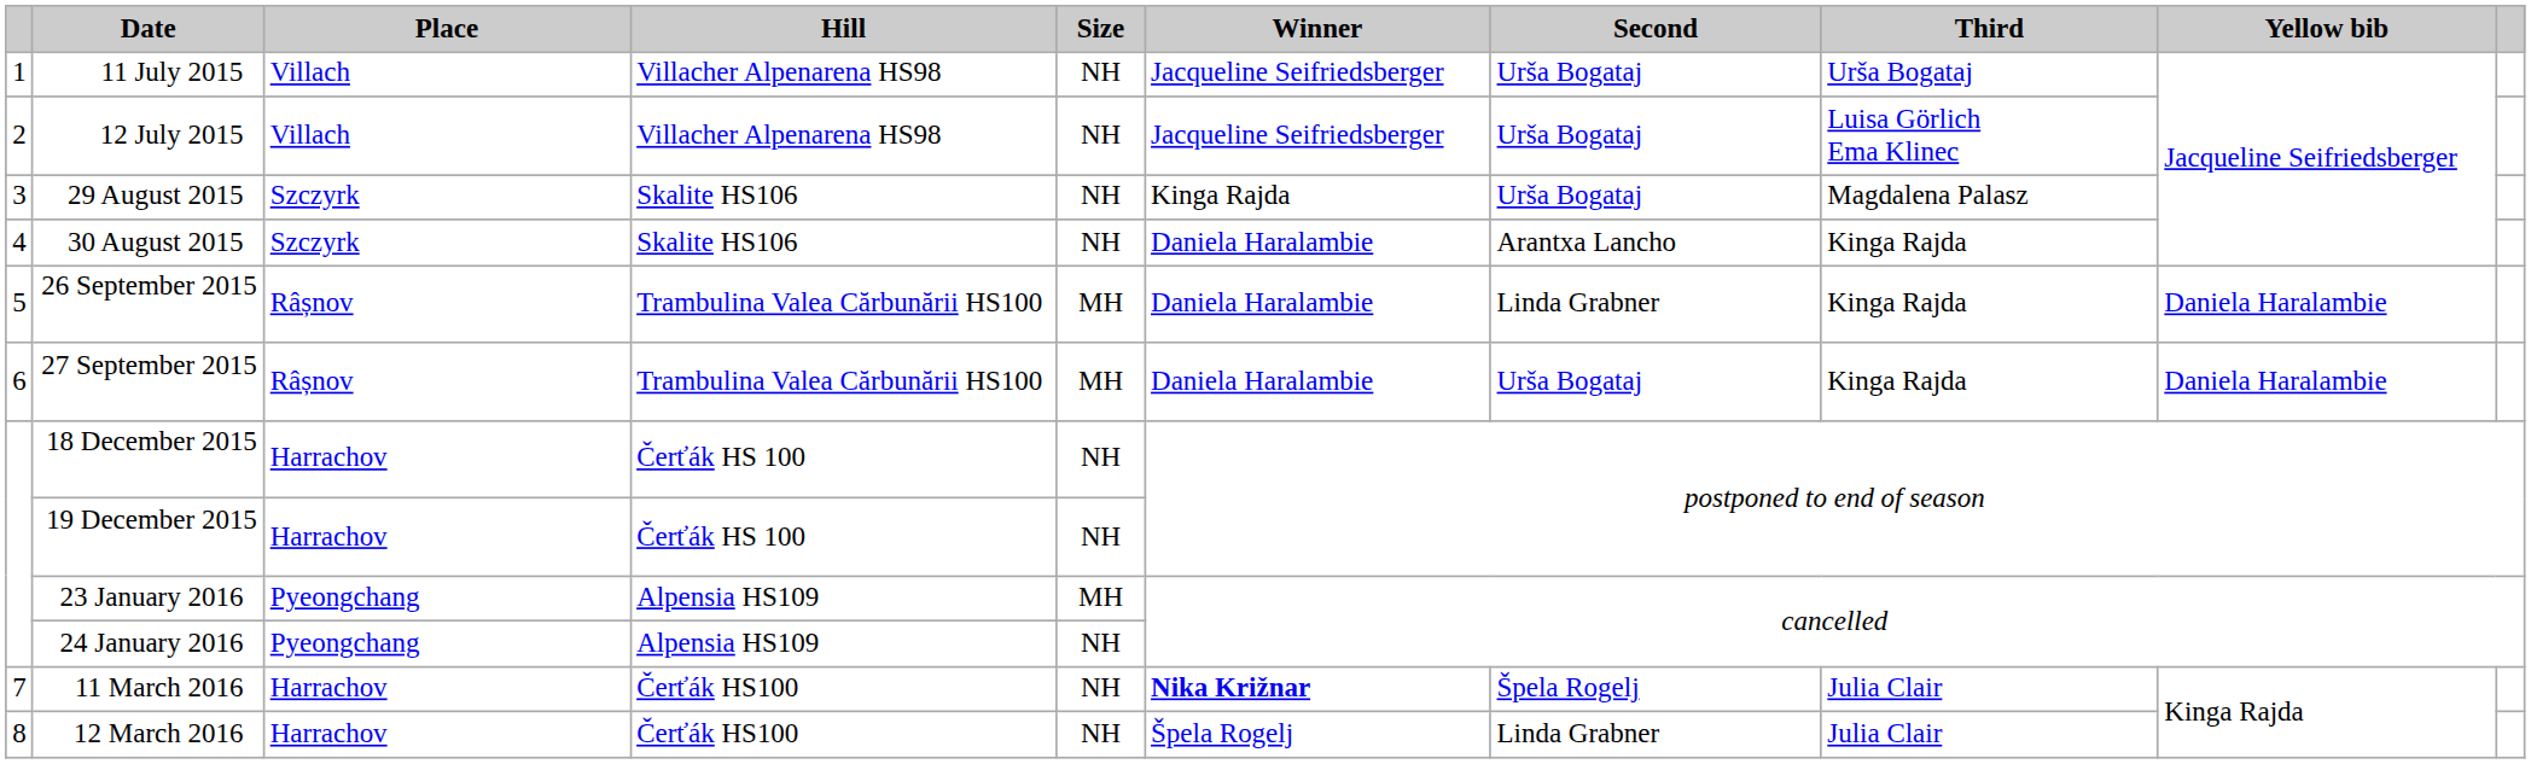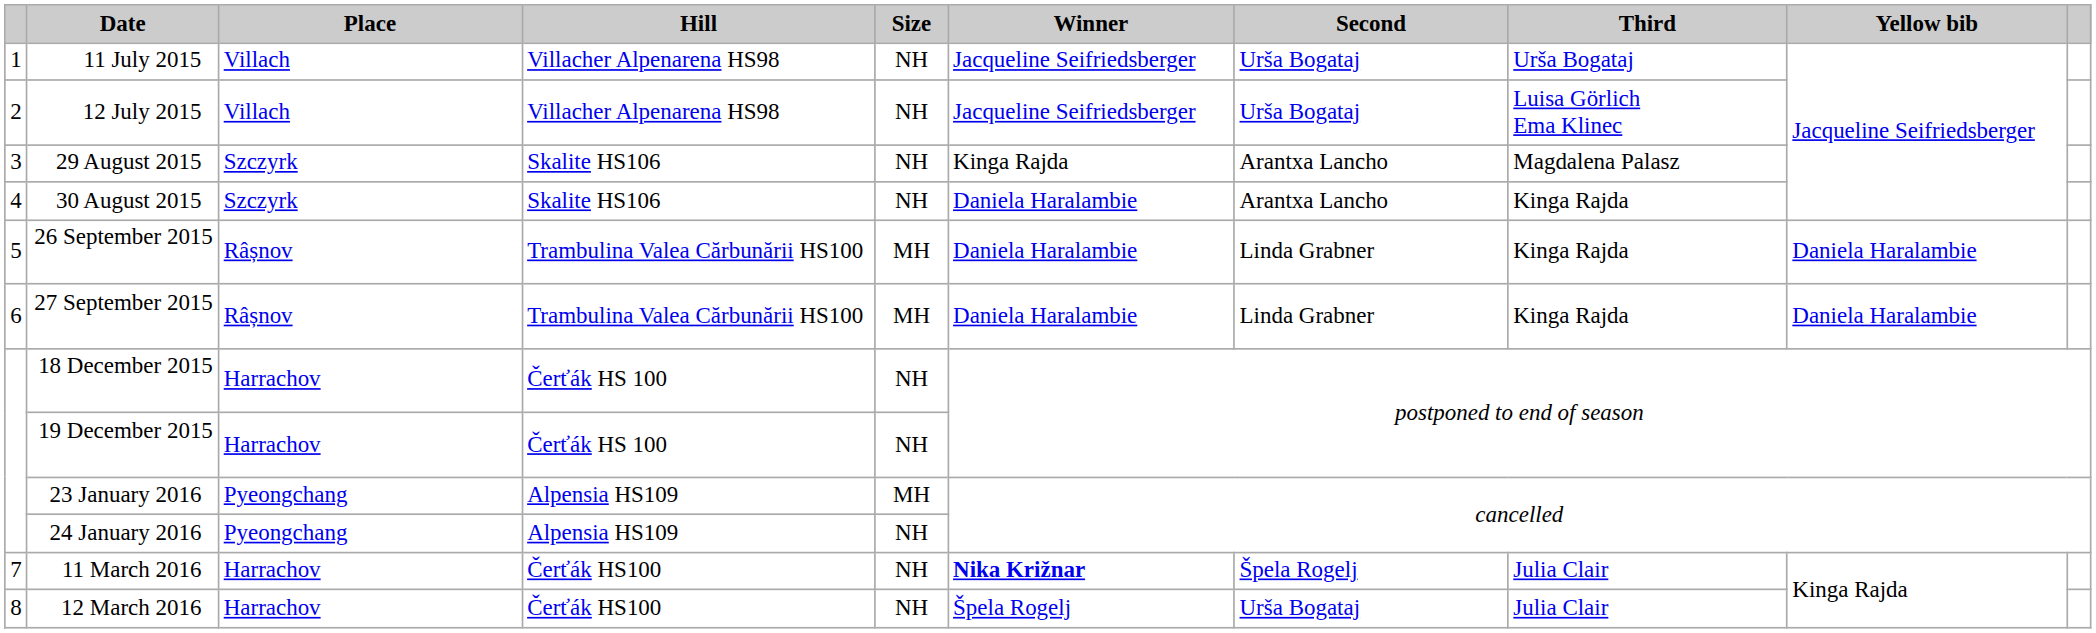29 August 2015 | Second: Urša Bogataj -> Arantxa Lancho
27 September 2015 | Second: Urša Bogataj -> Linda Grabner
12 March 2016 | Second: Linda Grabner -> Urša Bogataj
